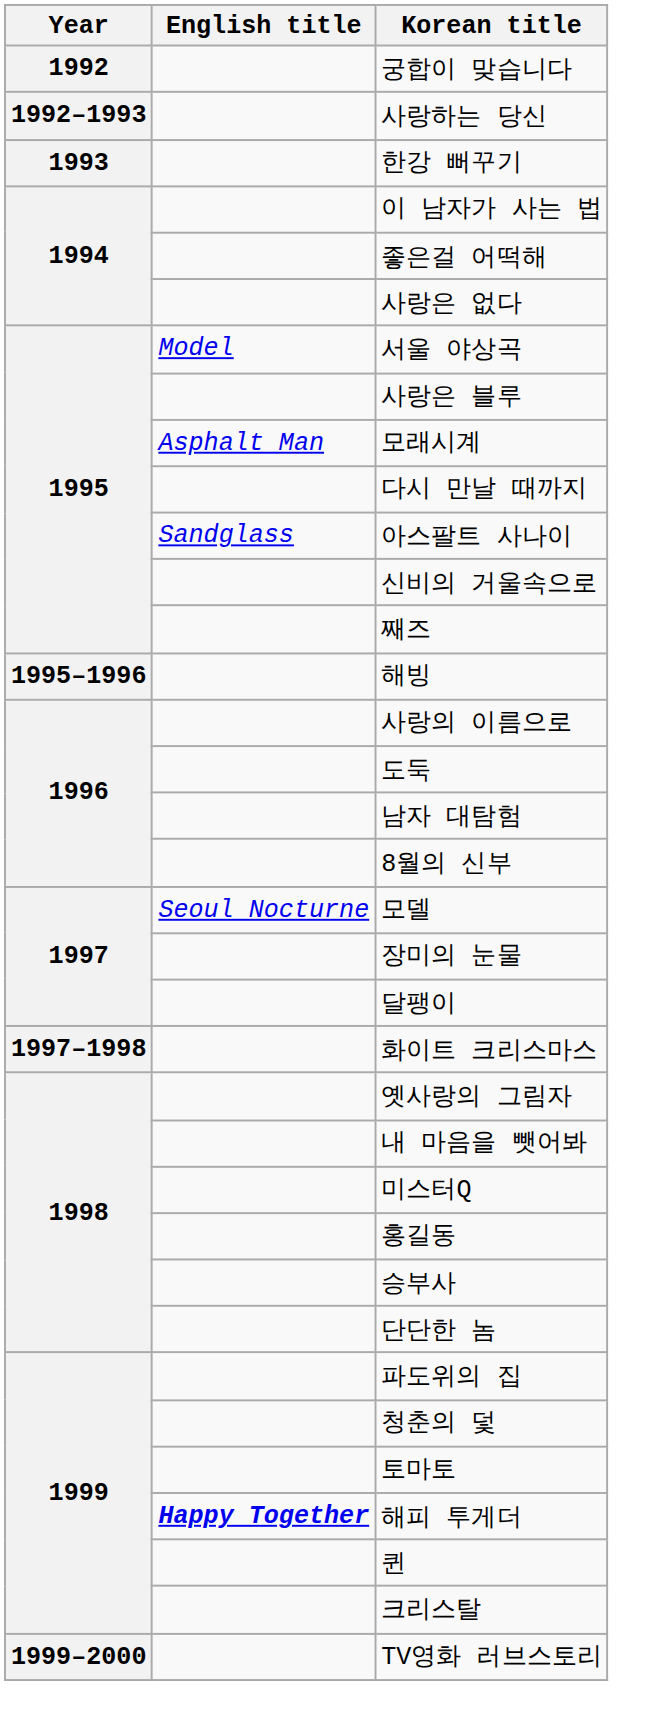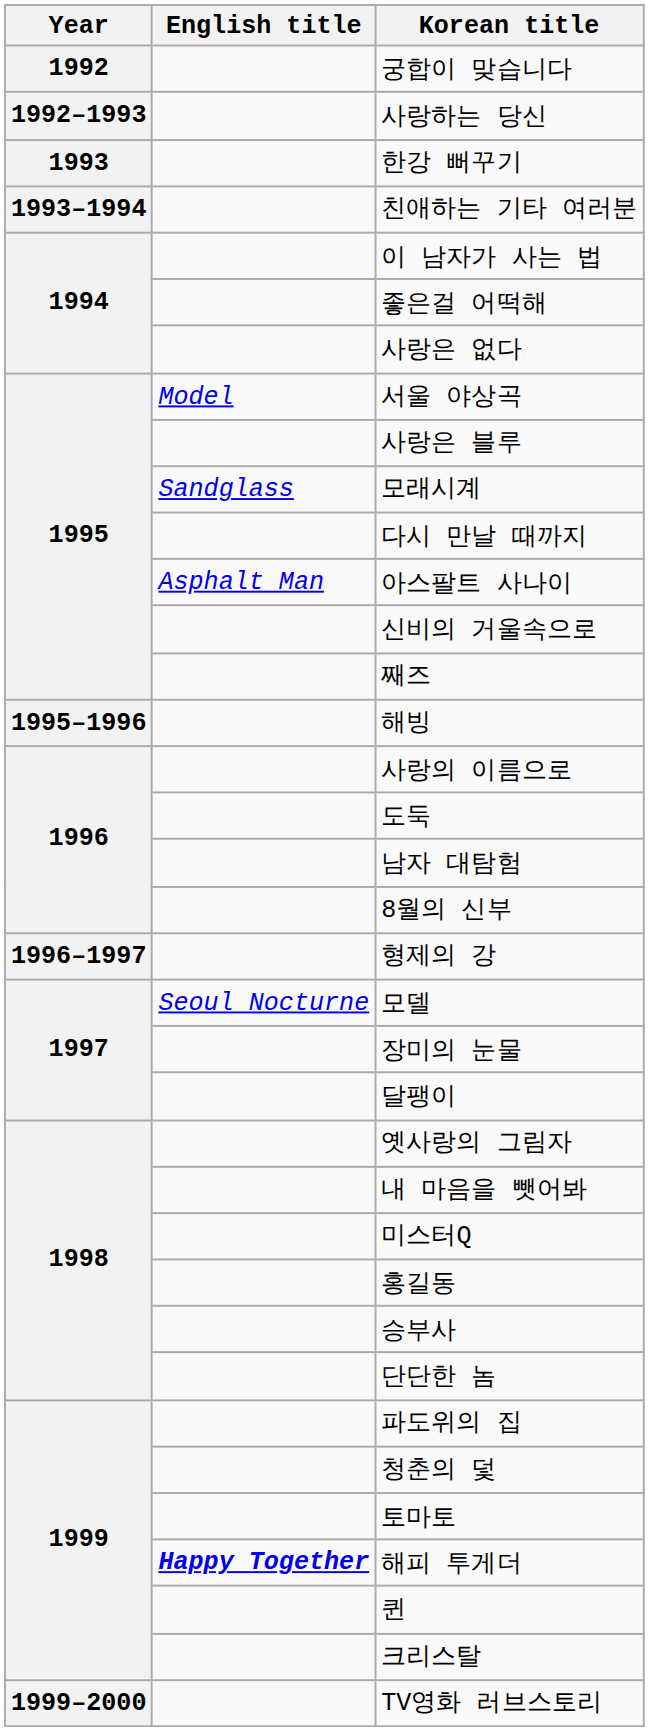+ row: 1993–1994 | 친애하는 기타 여러분
모래시계 | English title: Asphalt Man -> Sandglass
아스팔트 사나이 | English title: Sandglass -> Asphalt Man
+ row: 1996–1997 | 형제의 강
- row: 1997–1998 | 화이트 크리스마스
